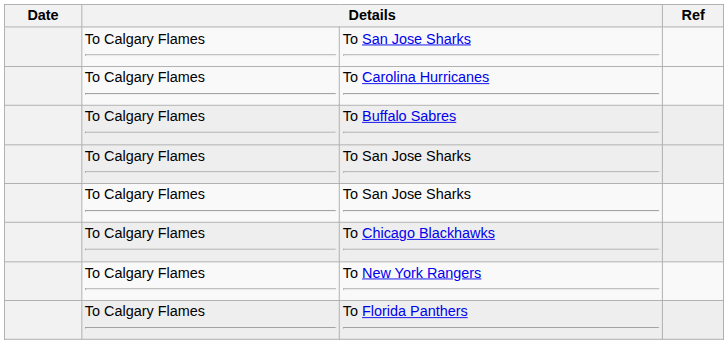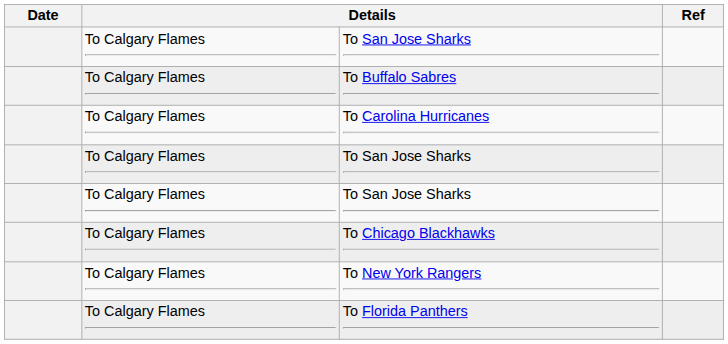rows swapped: To Buffalo Sabres <-> To Carolina Hurricanes
